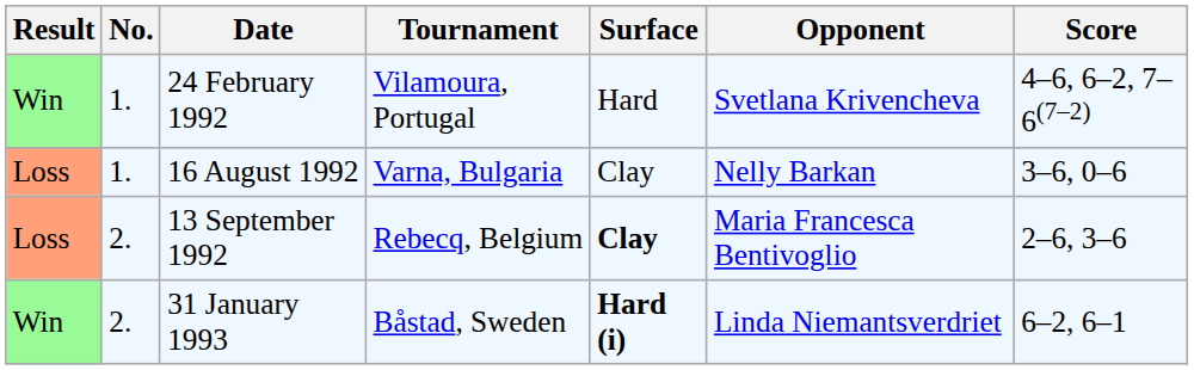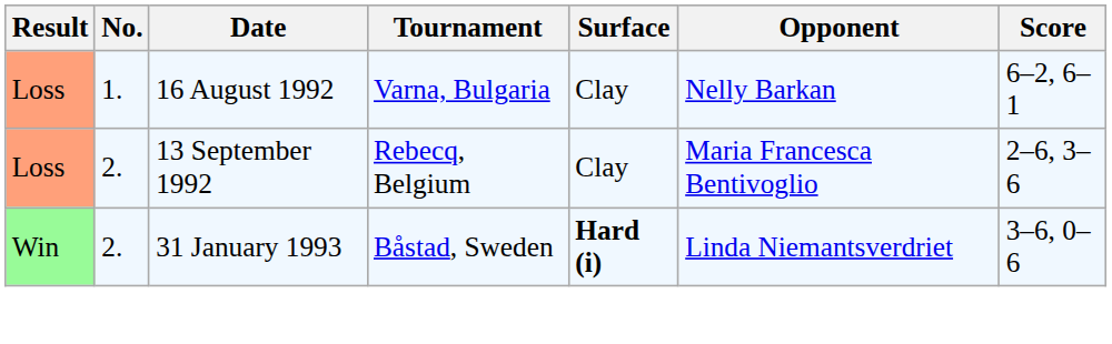- row: Win | 1. | 24 February 1992 | Vilamoura, Portugal | Hard | Svetlana Krivencheva | 4–6, 6–2, 7–6(7–2)
16 August 1992 | Score: 3–6, 0–6 -> 6–2, 6–1
13 September 1992 | Surface: bold -> normal
31 January 1993 | Score: 6–2, 6–1 -> 3–6, 0–6
